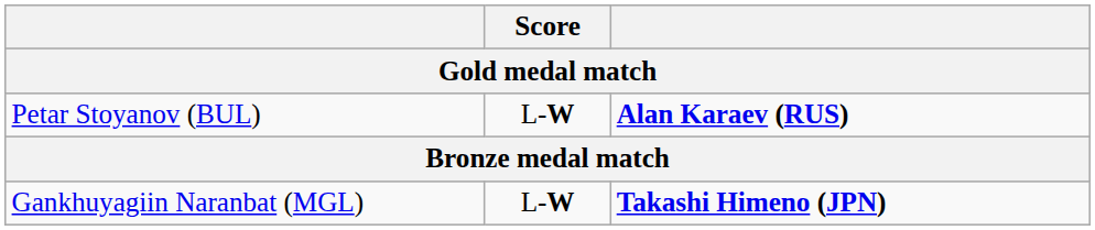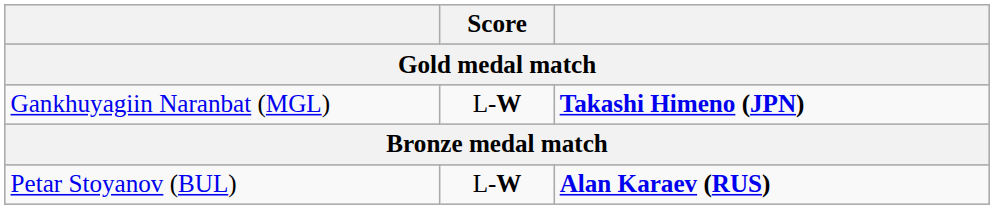rows swapped: Gankhuyagiin Naranbat (MGL) <-> Petar Stoyanov (BUL)
